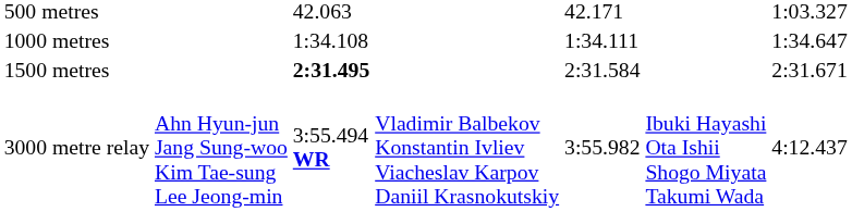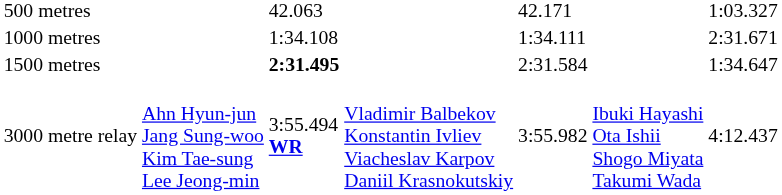1000 metres | column 7: 1:34.647 -> 2:31.671
1500 metres | column 7: 2:31.671 -> 1:34.647
